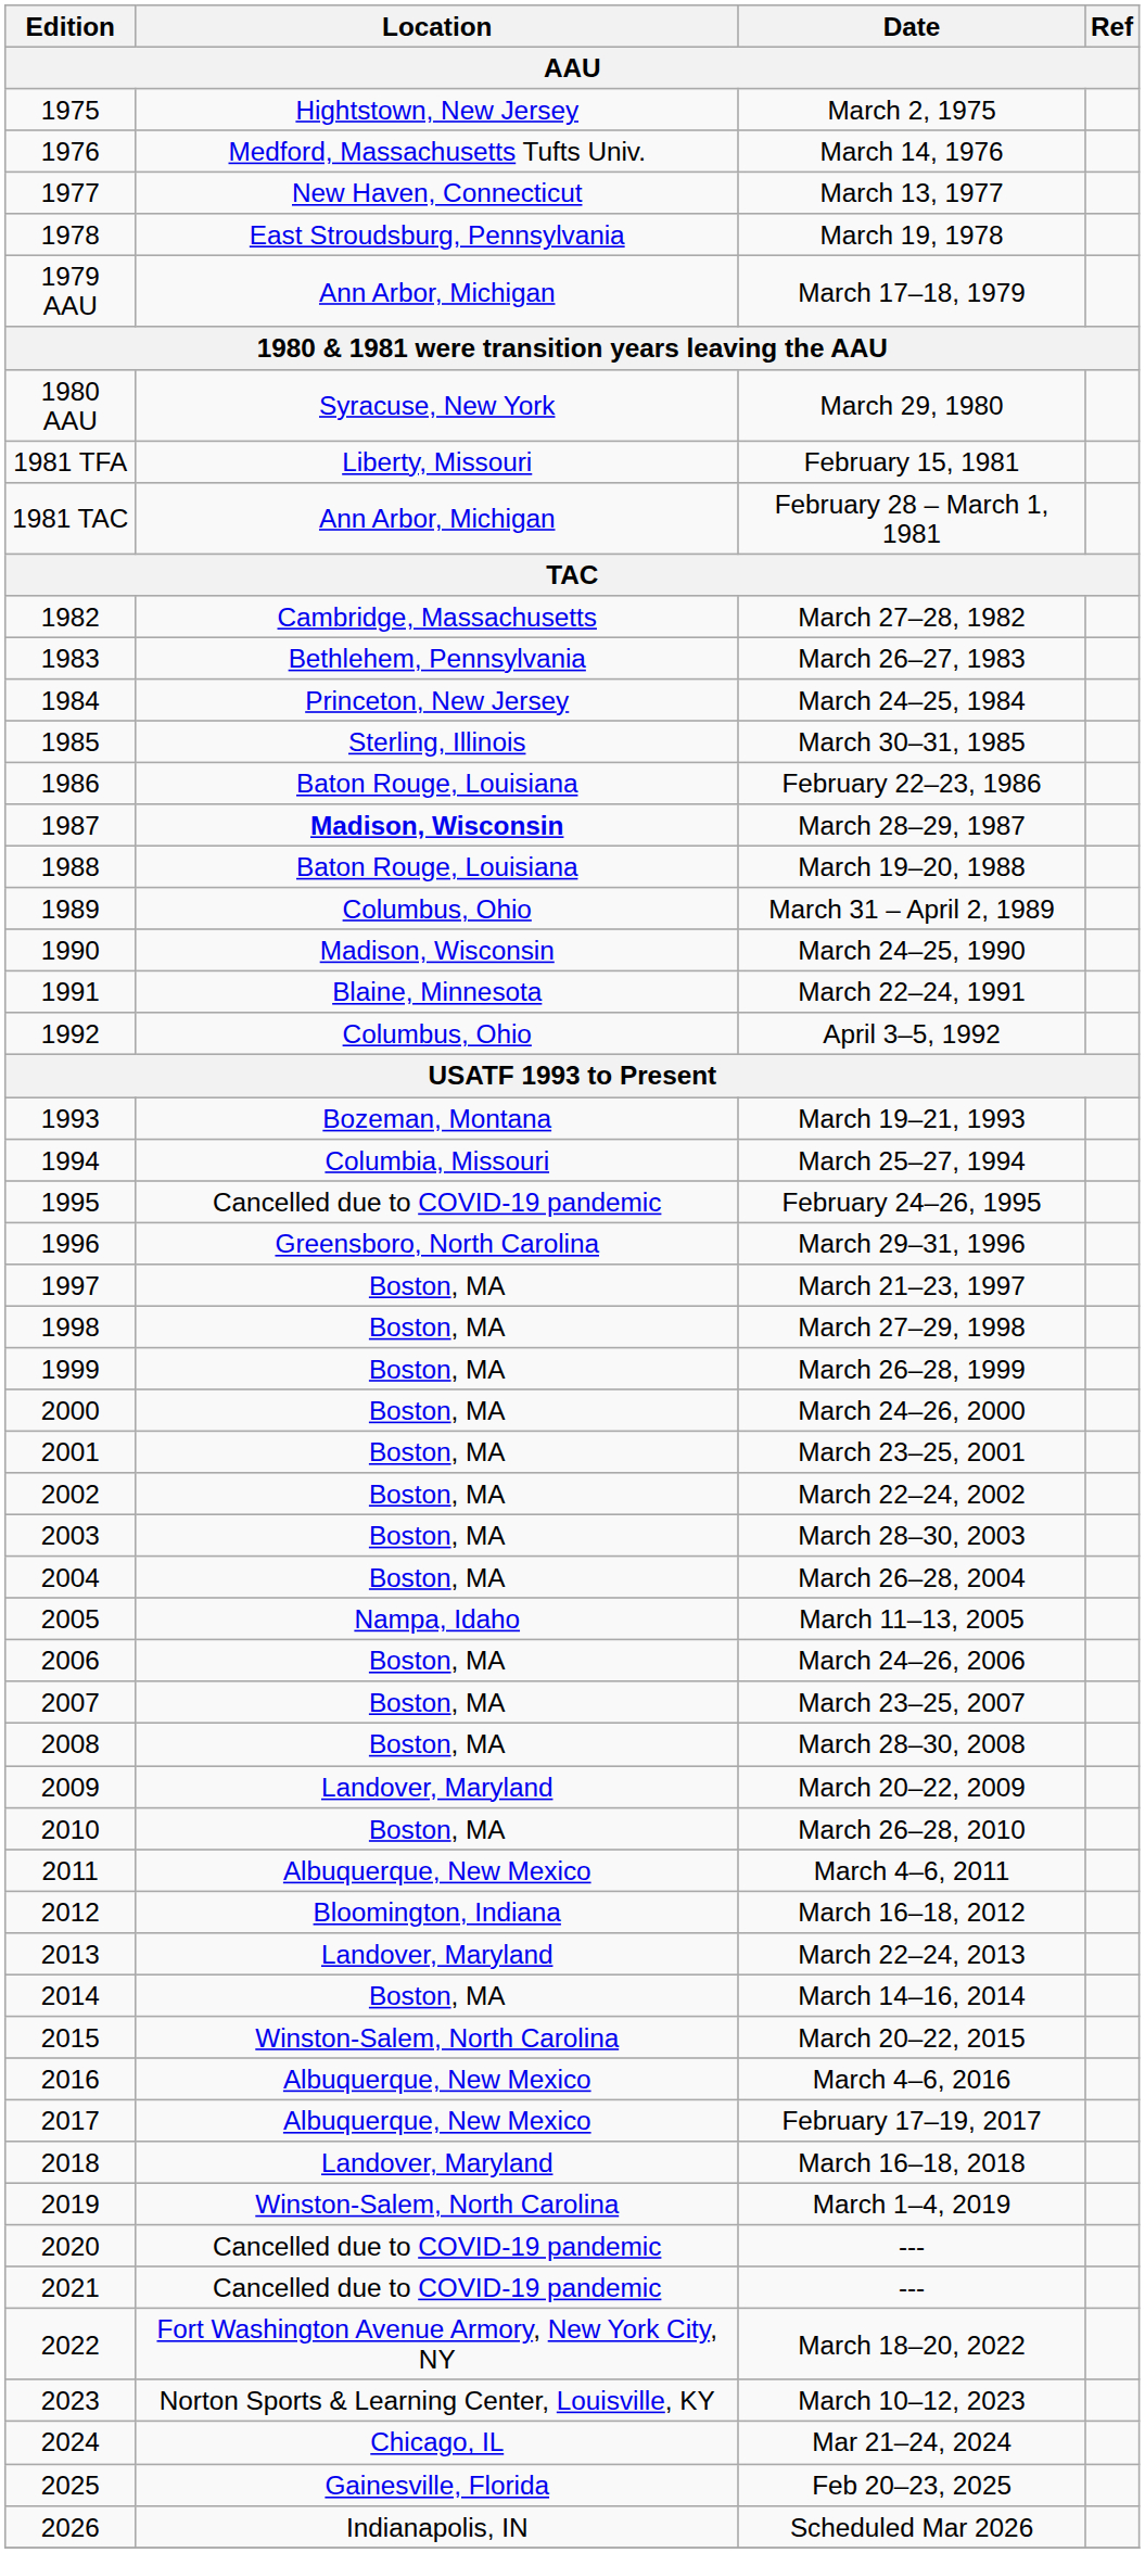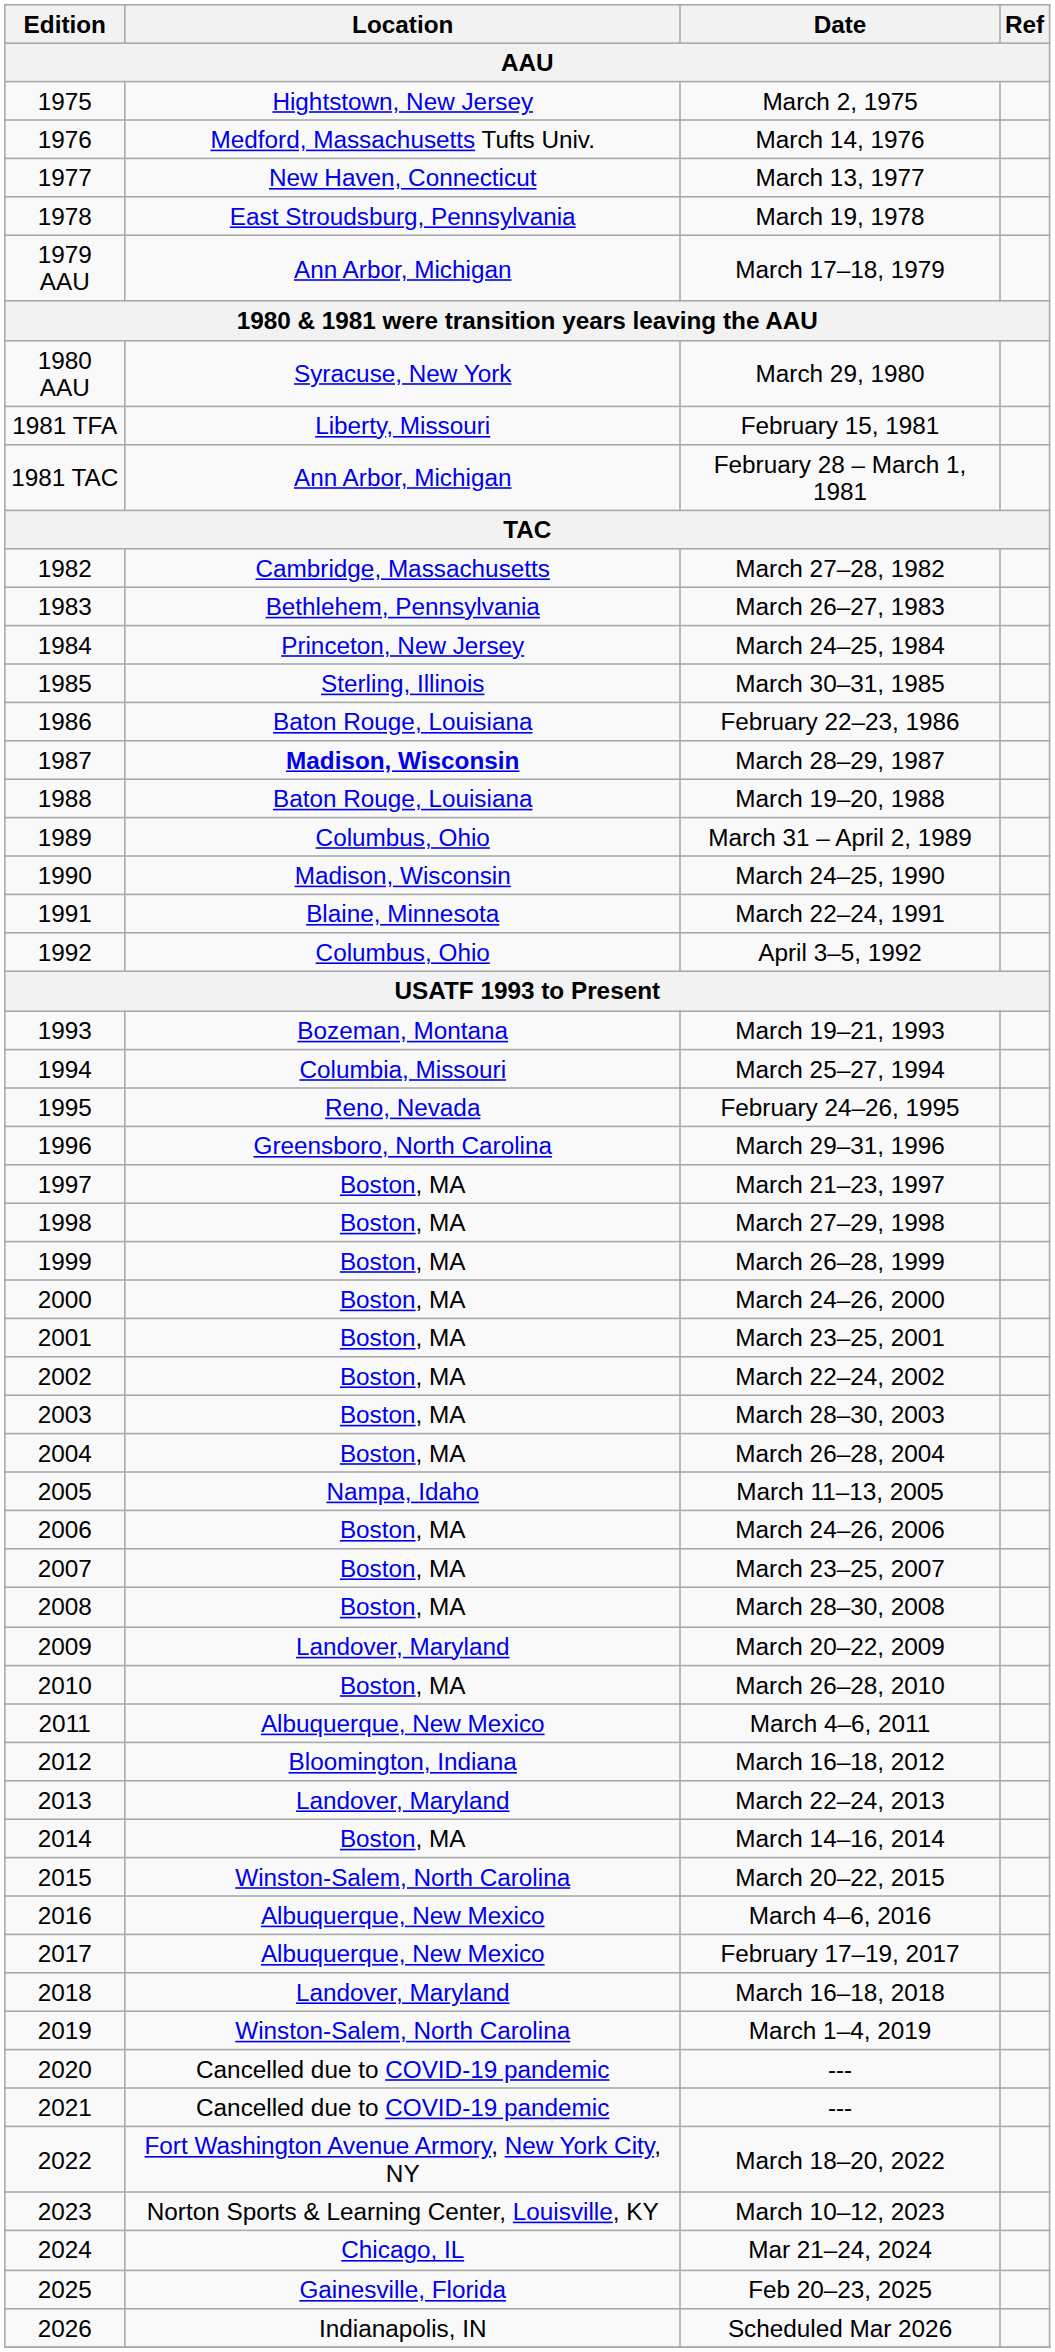February 24–26, 1995 | Location: Cancelled due to COVID-19 pandemic -> Reno, Nevada
